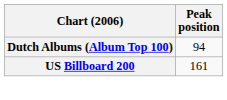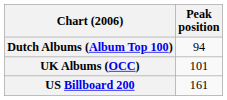+ row: UK Albums (OCC) | 101
